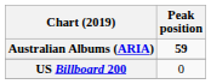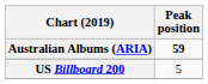US Billboard 200 | Peak position: 0 -> 5
